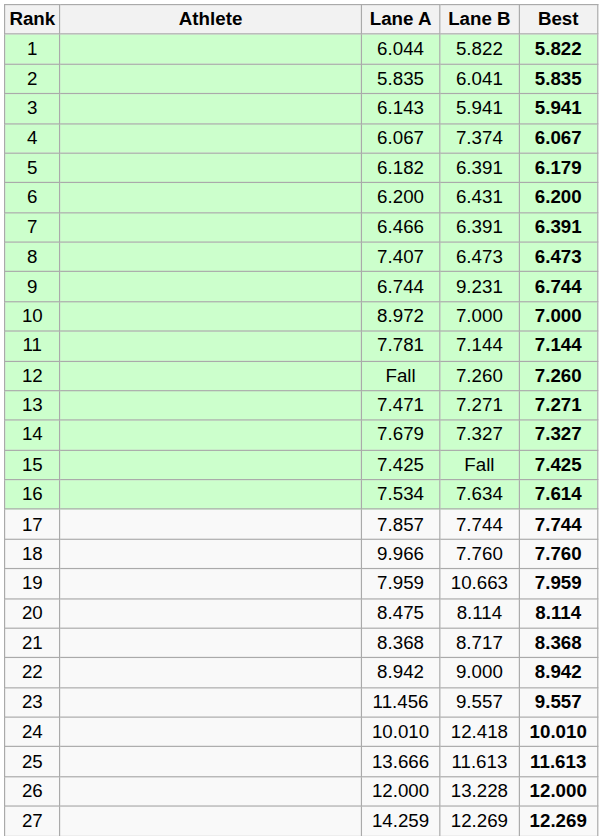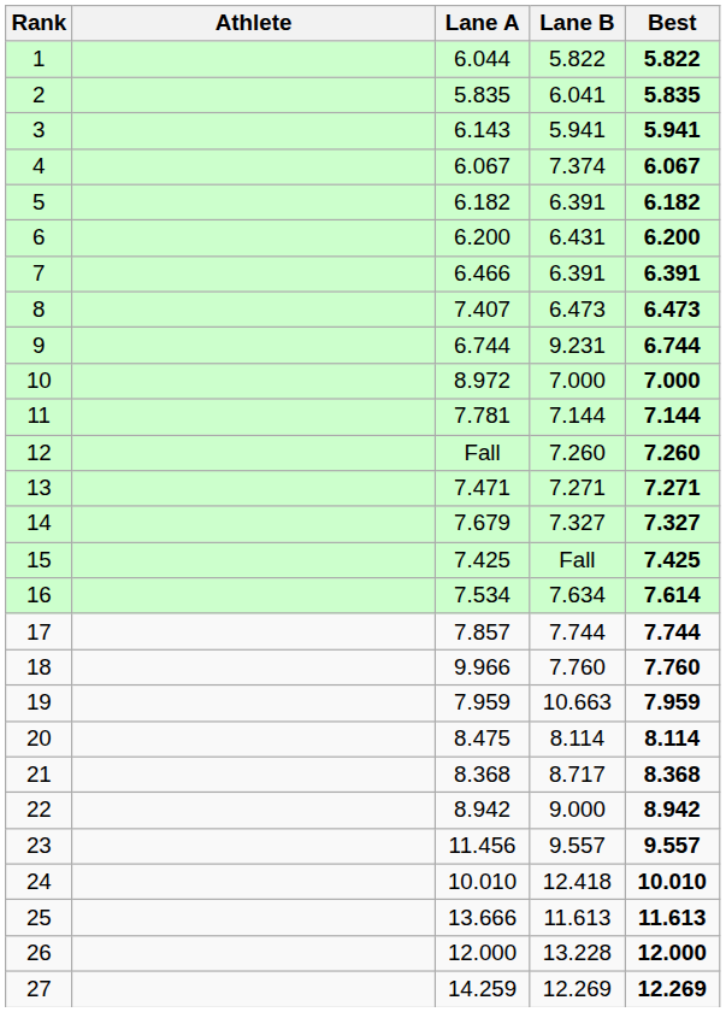5 | Best: 6.179 -> 6.182
